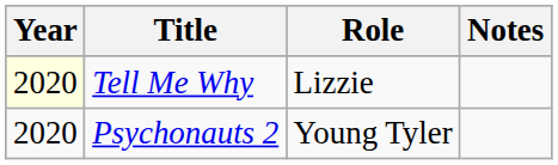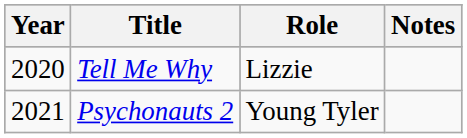Tell Me Why | Year: lightyellow background -> no background
Psychonauts 2 | Year: 2020 -> 2021
